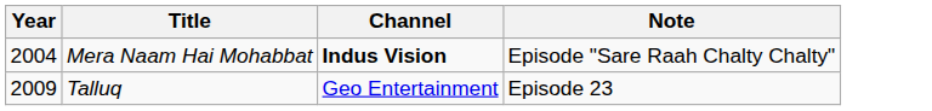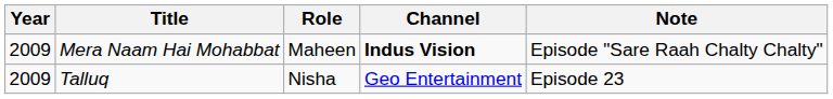+ column: Role | Maheen | Nisha
Mera Naam Hai Mohabbat | Year: 2004 -> 2009
